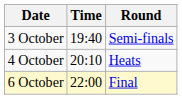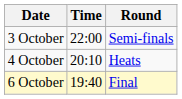3 October | Time: 19:40 -> 22:00
6 October | Time: 22:00 -> 19:40
